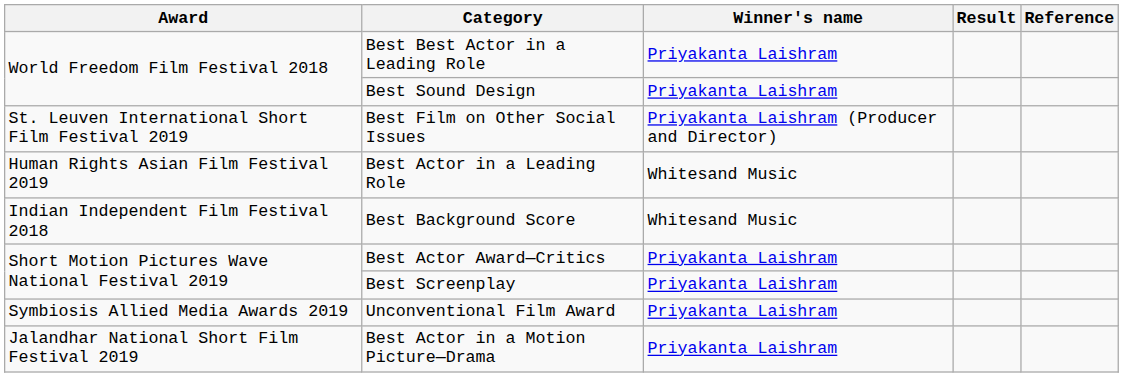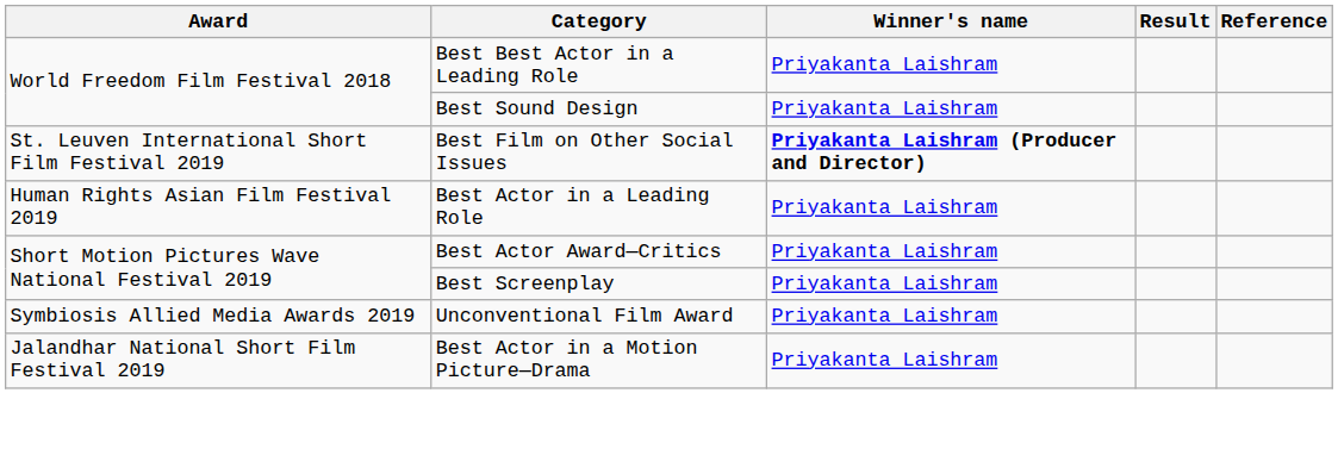Best Film on Other Social Issues | Winner's name: normal -> bold
Best Actor in a Leading Role | Winner's name: Whitesand Music -> Priyakanta Laishram
- row: Indian Independent Film Festival 2018 | Best Background Score | Whitesand Music
